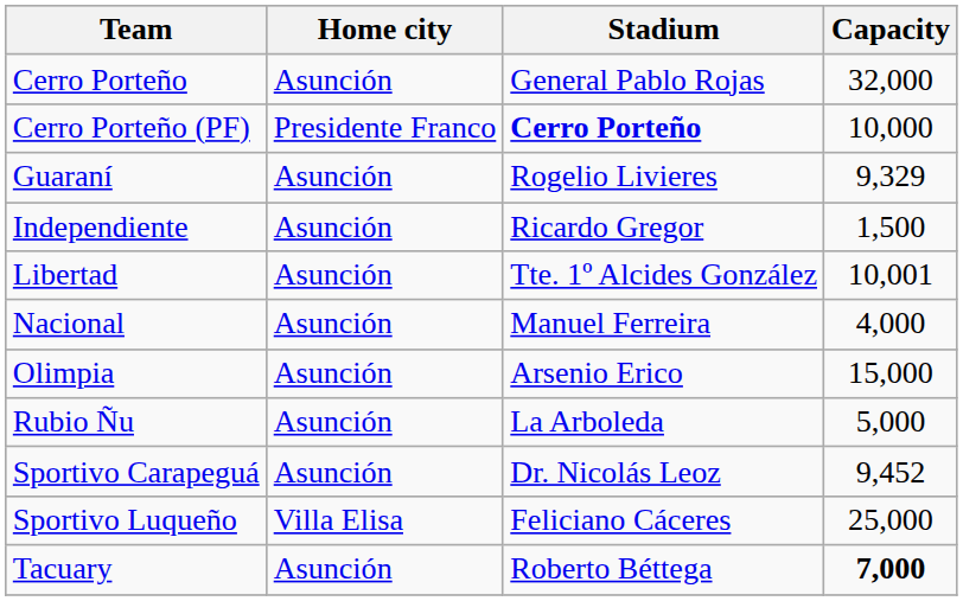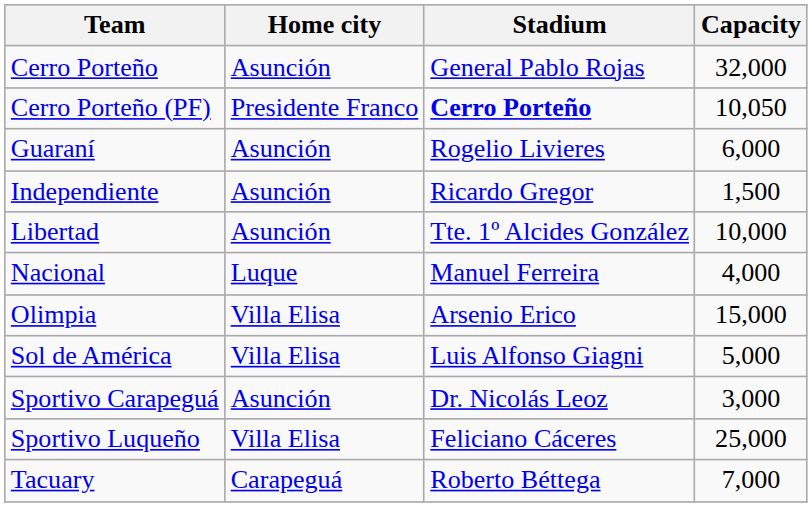Cerro Porteño (PF) | Capacity: 10,000 -> 10,050
Guaraní | Capacity: 9,329 -> 6,000
Libertad | Capacity: 10,001 -> 10,000
Nacional | Home city: Asunción -> Luque
Olimpia | Home city: Asunción -> Villa Elisa
- row: Rubio Ñu | Asunción | La Arboleda | 5,000
+ row: Sol de América | Villa Elisa | Luis Alfonso Giagni | 5,000
Sportivo Carapeguá | Capacity: 9,452 -> 3,000
Tacuary | Home city: Asunción -> Carapeguá
Tacuary | Capacity: bold -> normal
